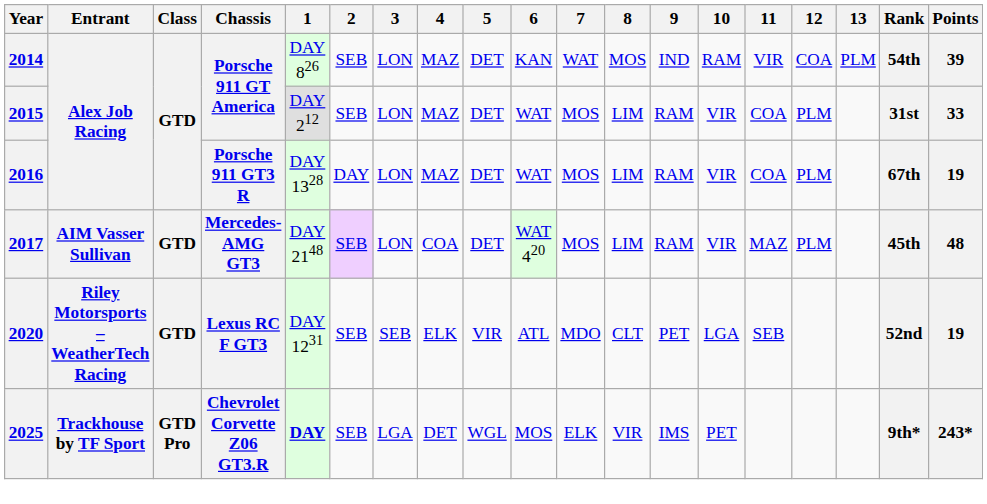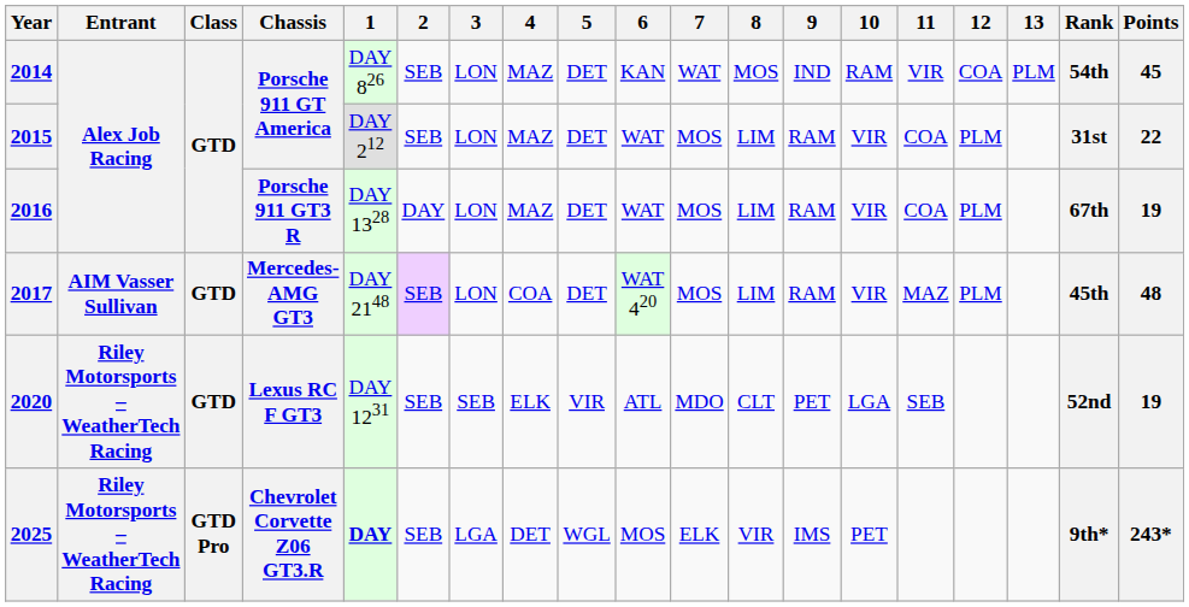2014 | Points: 39 -> 45
2015 | Points: 33 -> 22
2025 | Entrant: Trackhouse by TF Sport -> Riley Motorsports – WeatherTech Racing
